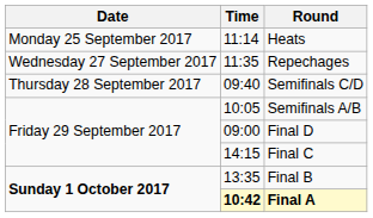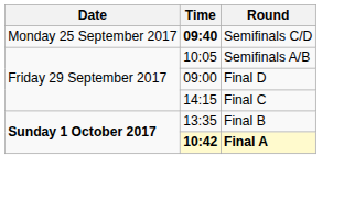- row: Monday 25 September 2017 | 11:14 | Heats
- row: Wednesday 27 September 2017 | 11:35 | Repechages
Semifinals C/D | Date: Thursday 28 September 2017 -> Monday 25 September 2017
Semifinals C/D | Time: normal -> bold
